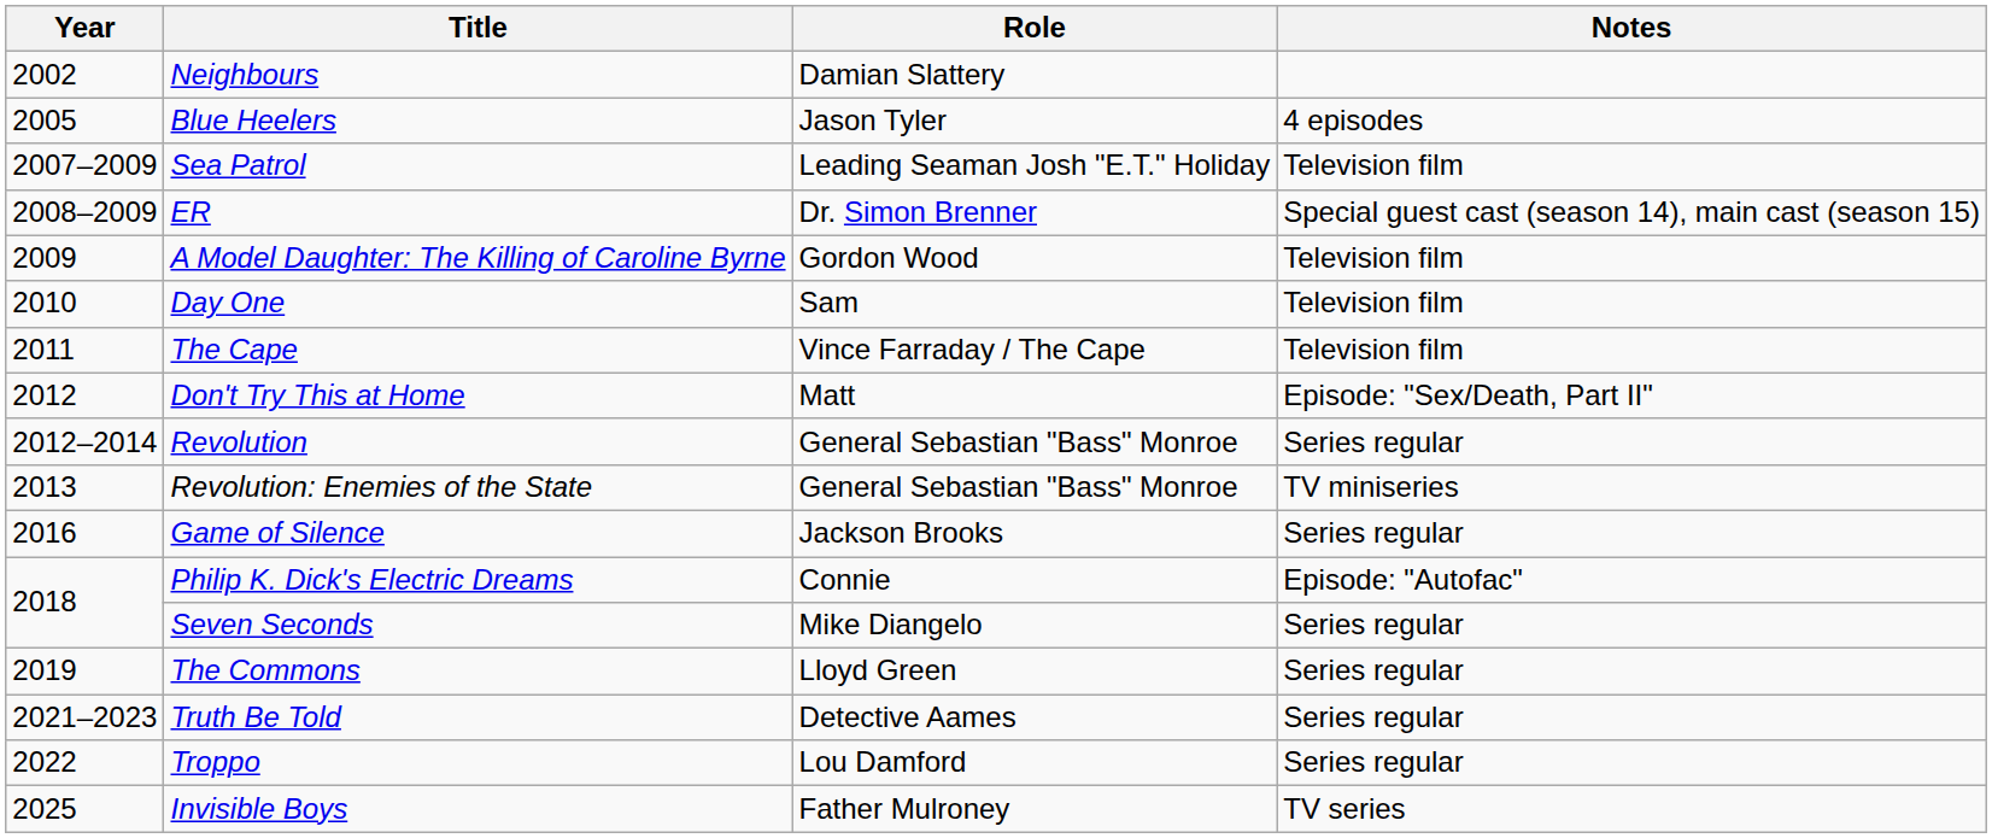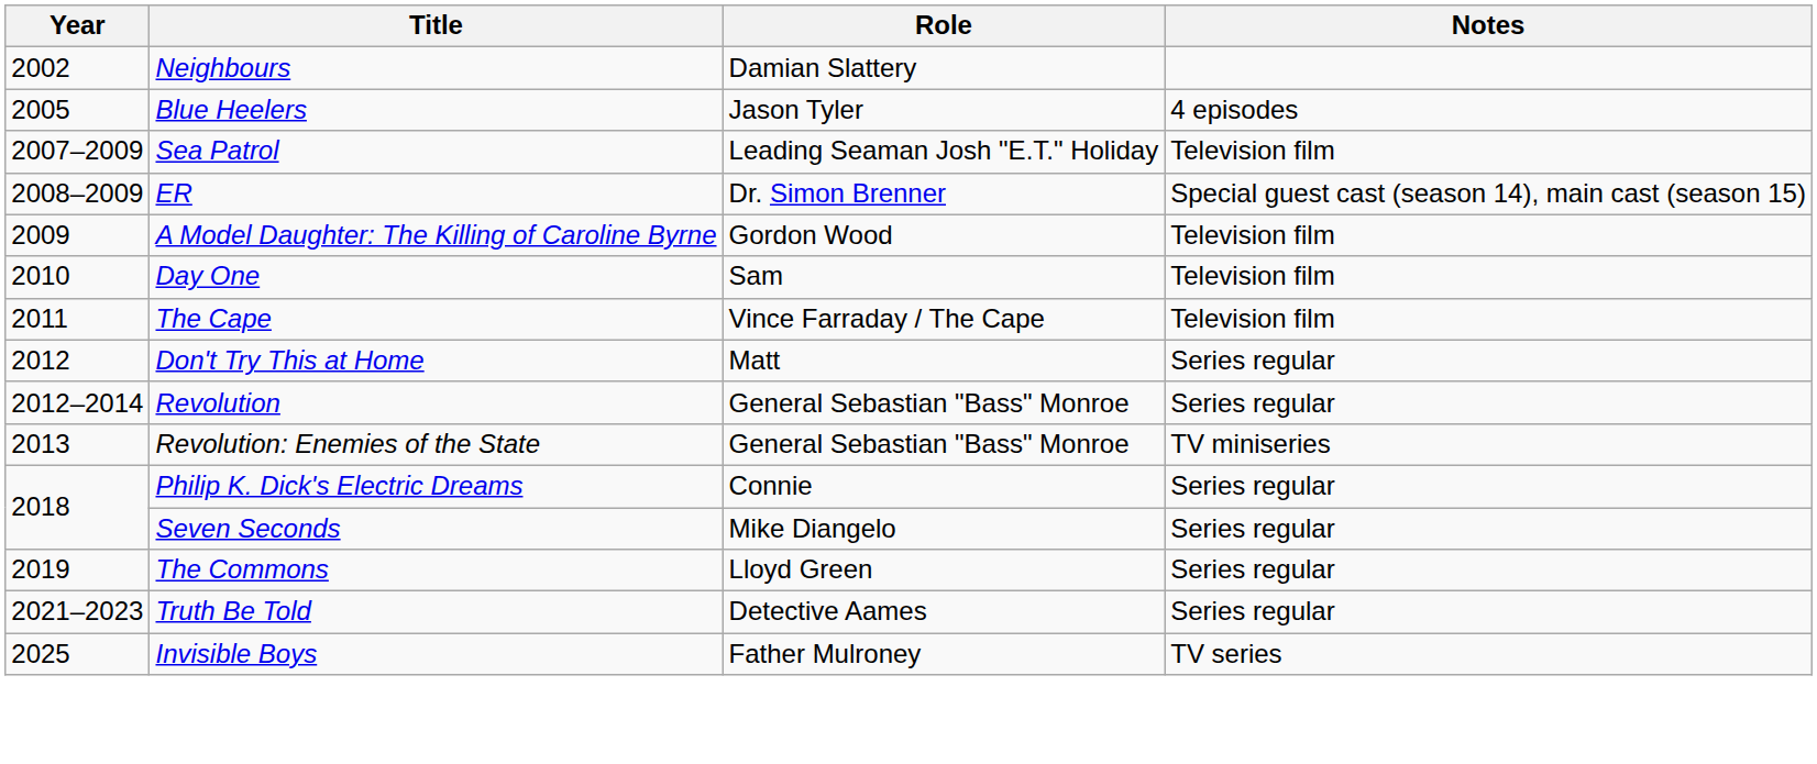Don't Try This at Home | Notes: Episode: "Sex/Death, Part II" -> Series regular
- row: 2016 | Game of Silence | Jackson Brooks | Series regular
Philip K. Dick's Electric Dreams | Notes: Episode: "Autofac" -> Series regular
- row: 2022 | Troppo | Lou Damford | Series regular
